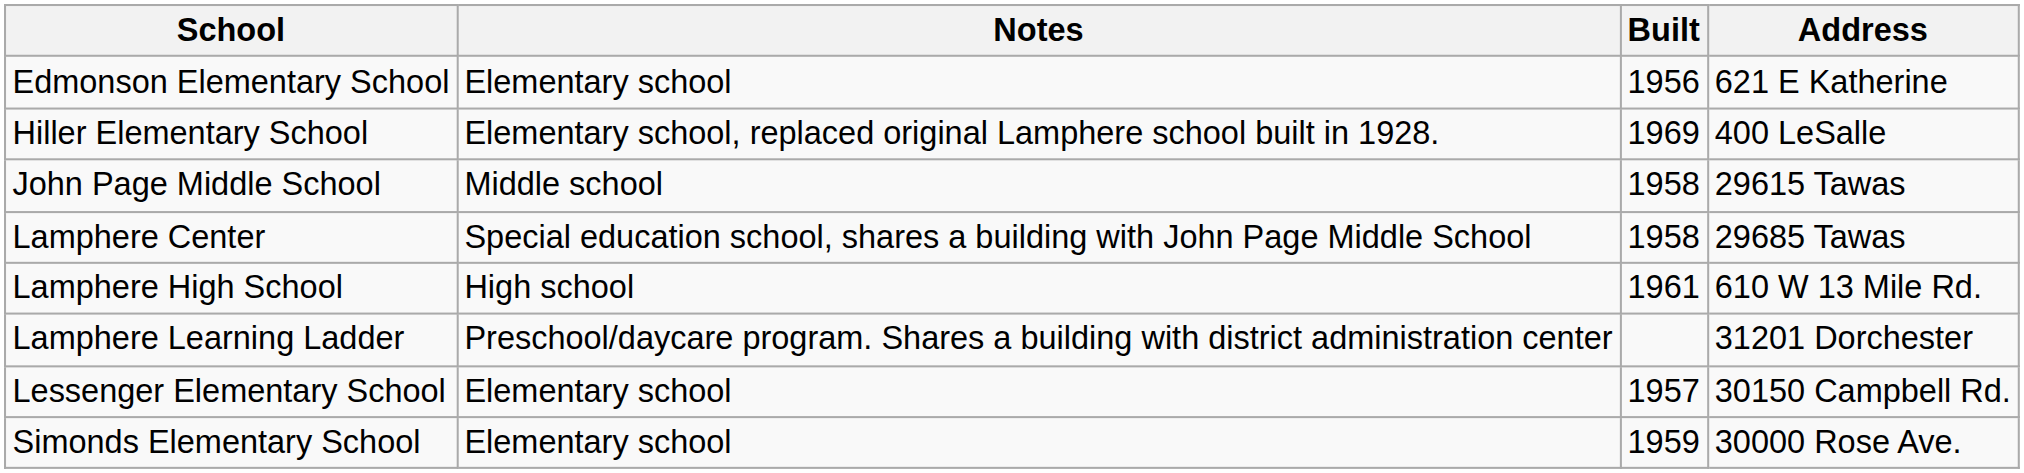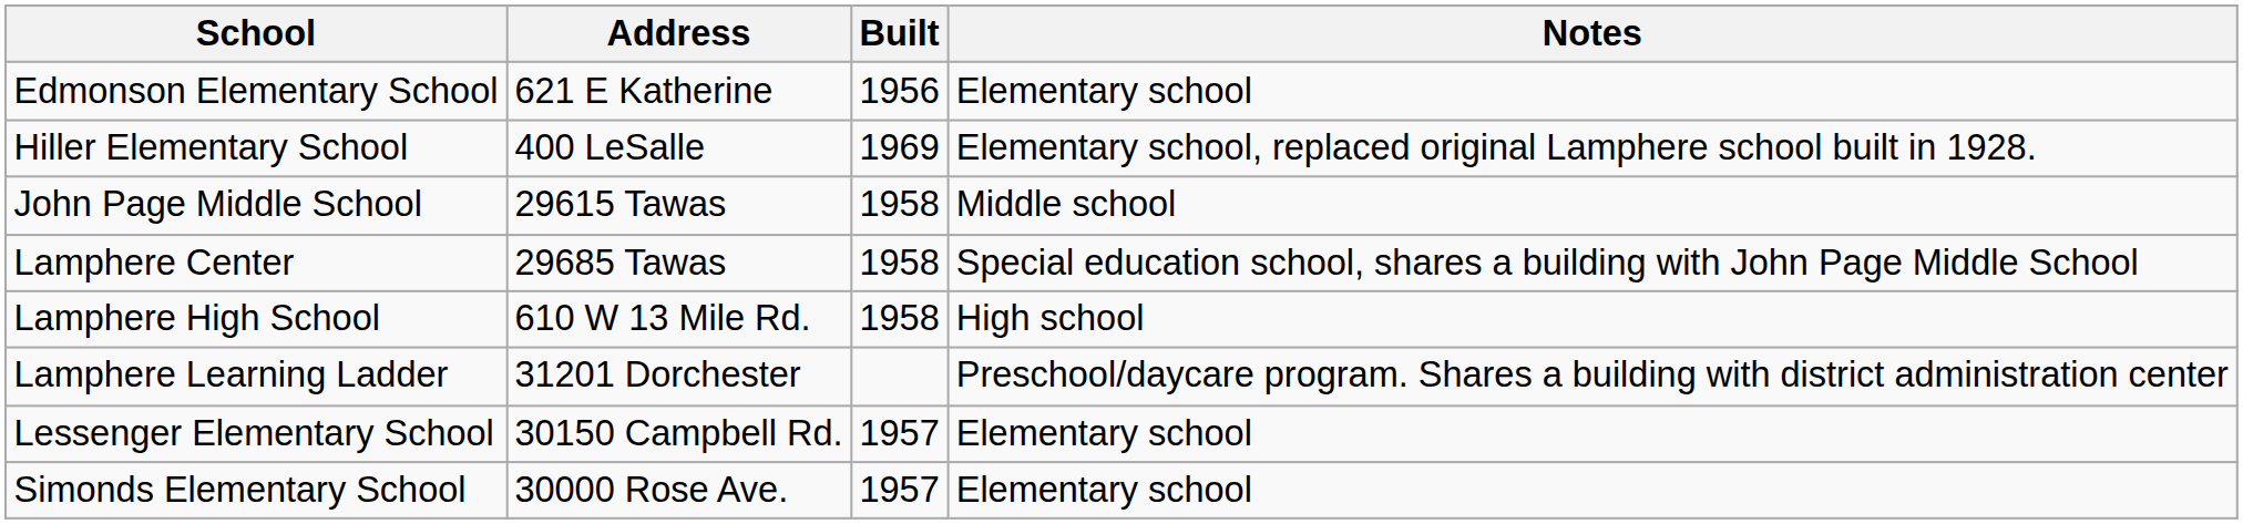columns swapped: Address <-> Notes
Lamphere High School | Built: 1961 -> 1958
Simonds Elementary School | Built: 1959 -> 1957
